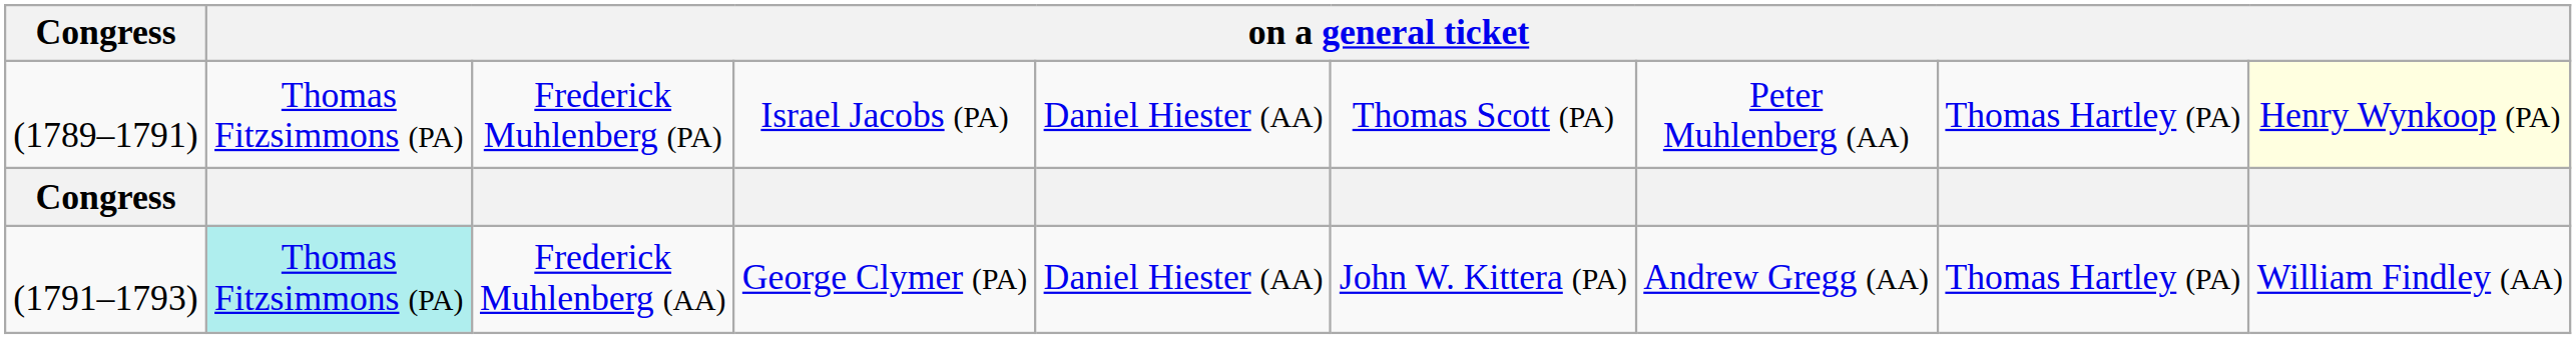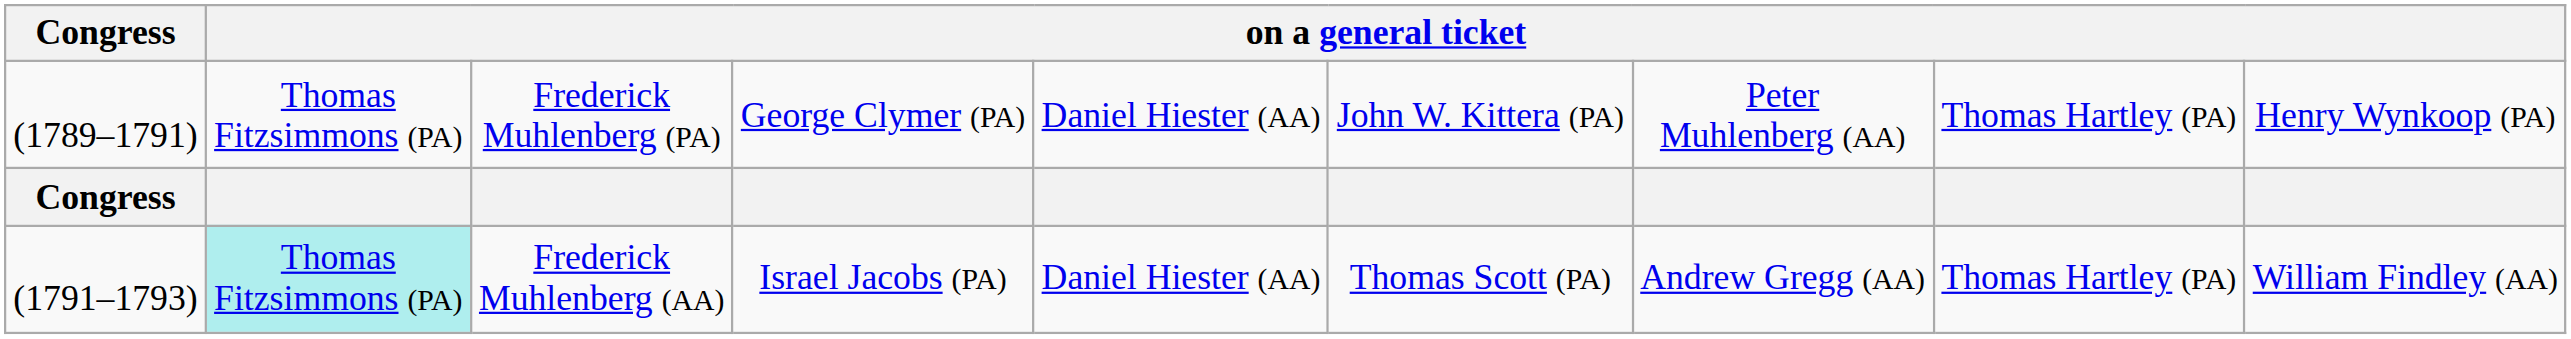Frederick Muhlenberg (PA) | column 4: Israel Jacobs (PA) -> George Clymer (PA)
Frederick Muhlenberg (PA) | column 6: Thomas Scott (PA) -> John W. Kittera (PA)
Frederick Muhlenberg (PA) | column 9: lightyellow background -> no background
Frederick Muhlenberg (AA) | column 4: George Clymer (PA) -> Israel Jacobs (PA)
Frederick Muhlenberg (AA) | column 6: John W. Kittera (PA) -> Thomas Scott (PA)
